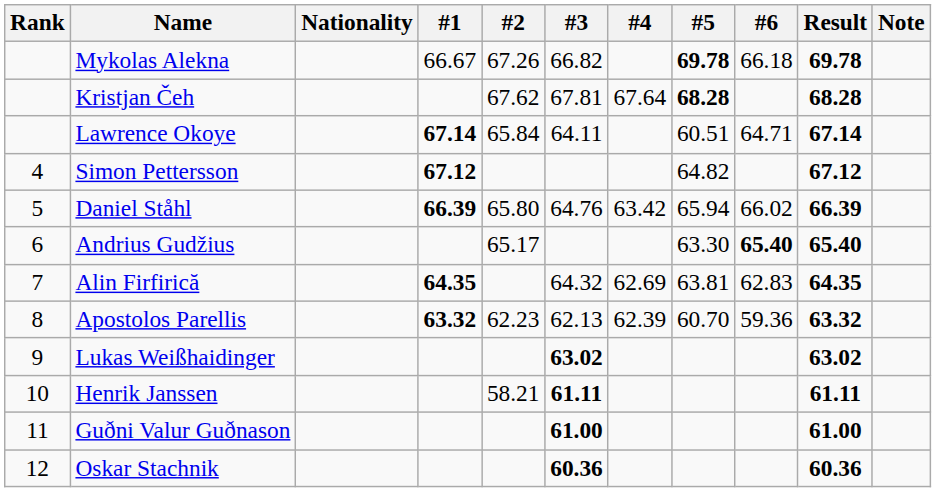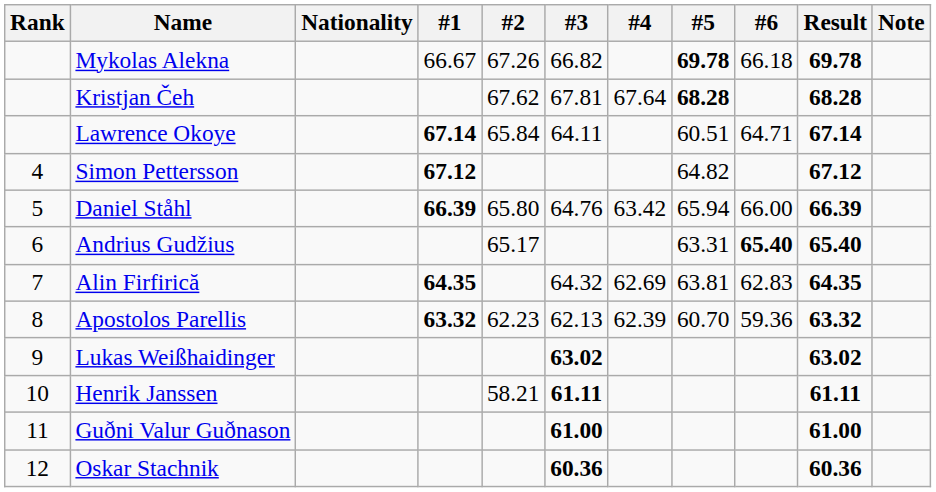Daniel Ståhl | #6: 66.02 -> 66.00
Andrius Gudžius | #5: 63.30 -> 63.31
